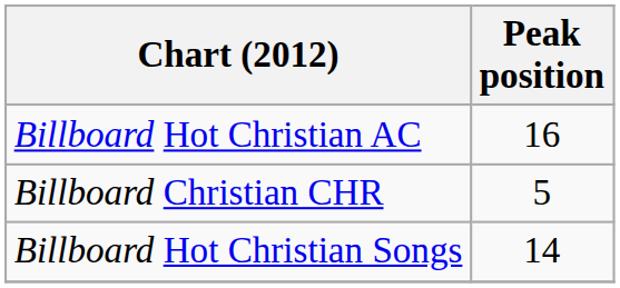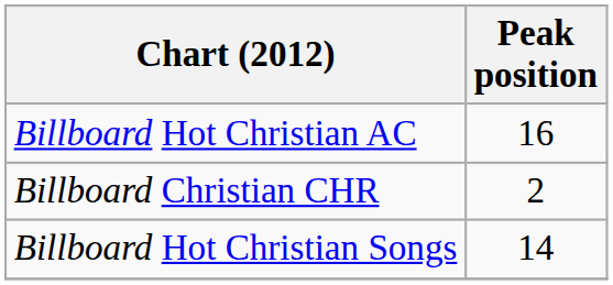Billboard Christian CHR | Peak position: 5 -> 2
